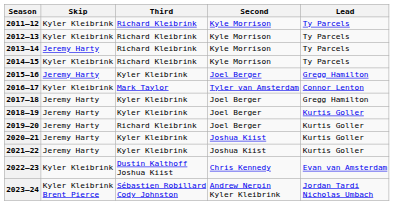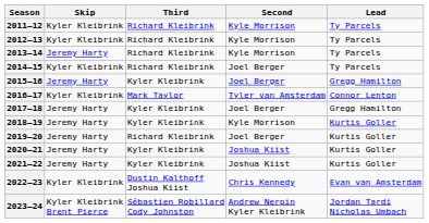2014–15 | Second: Kyle Morrison -> Joel Berger
2018–19 | Second: Joel Berger -> Kyle Morrison
